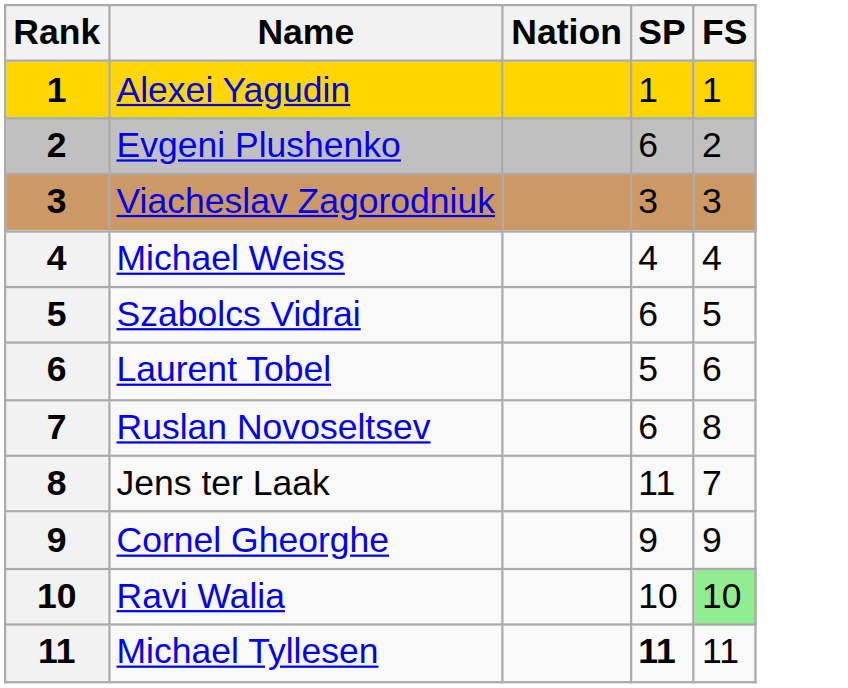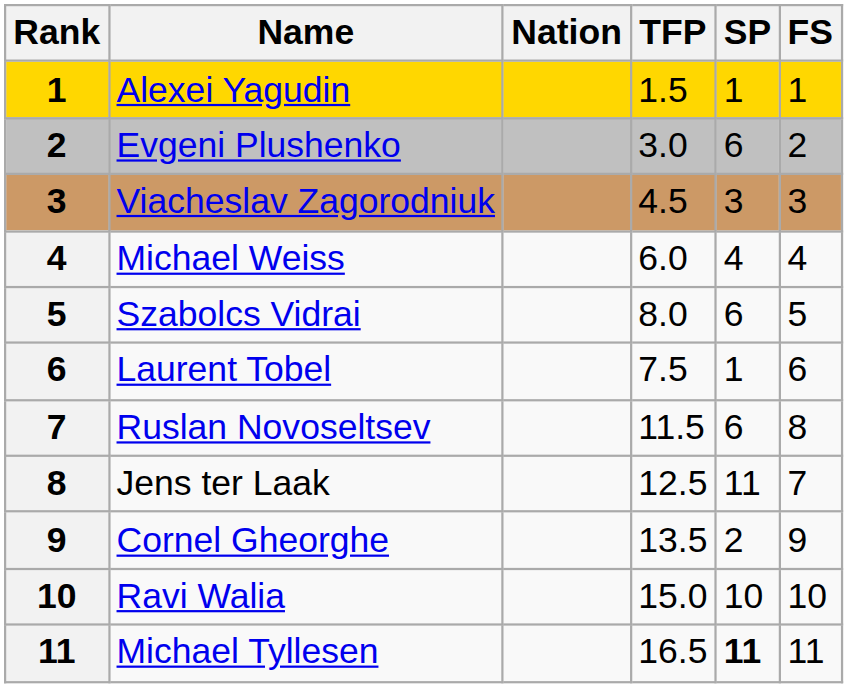+ column: TFP | 1.5 | 3.0 | 4.5 | 6.0 | 8.0 | 7.5 | 11.5 | 12.5 | 13.5 | 15.0 | 16.5
Laurent Tobel | SP: 5 -> 1
Cornel Gheorghe | SP: 9 -> 2
Ravi Walia | FS: lightgreen background -> no background
